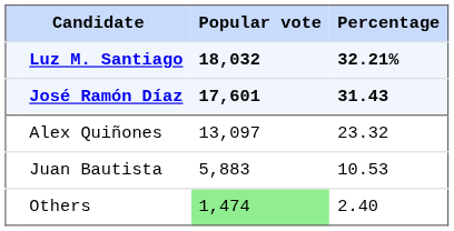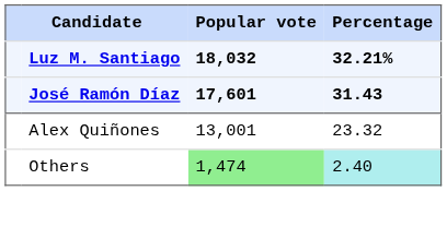Alex Quiñones | Popular vote: 13,097 -> 13,001
- row: Juan Bautista | 5,883 | 10.53
Others | Percentage: no background -> paleturquoise background
